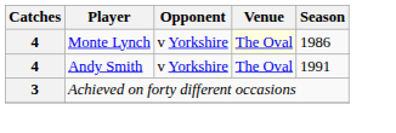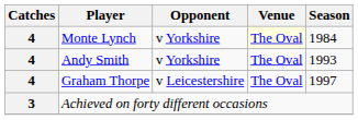Monte Lynch | Season: 1986 -> 1984
Andy Smith | Season: 1991 -> 1993
+ row: 4 | Graham Thorpe | v Leicestershire | The Oval | 1997
